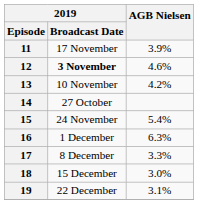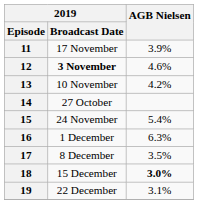17 | AGB Nielsen: 3.3% -> 3.5%
18 | AGB Nielsen: normal -> bold
